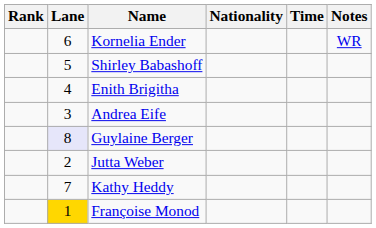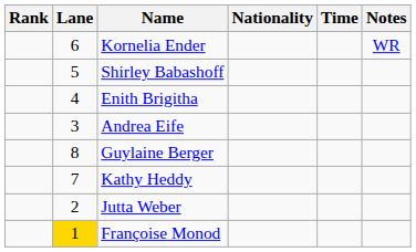Guylaine Berger | Lane: lavender background -> no background
rows swapped: Jutta Weber <-> Kathy Heddy
